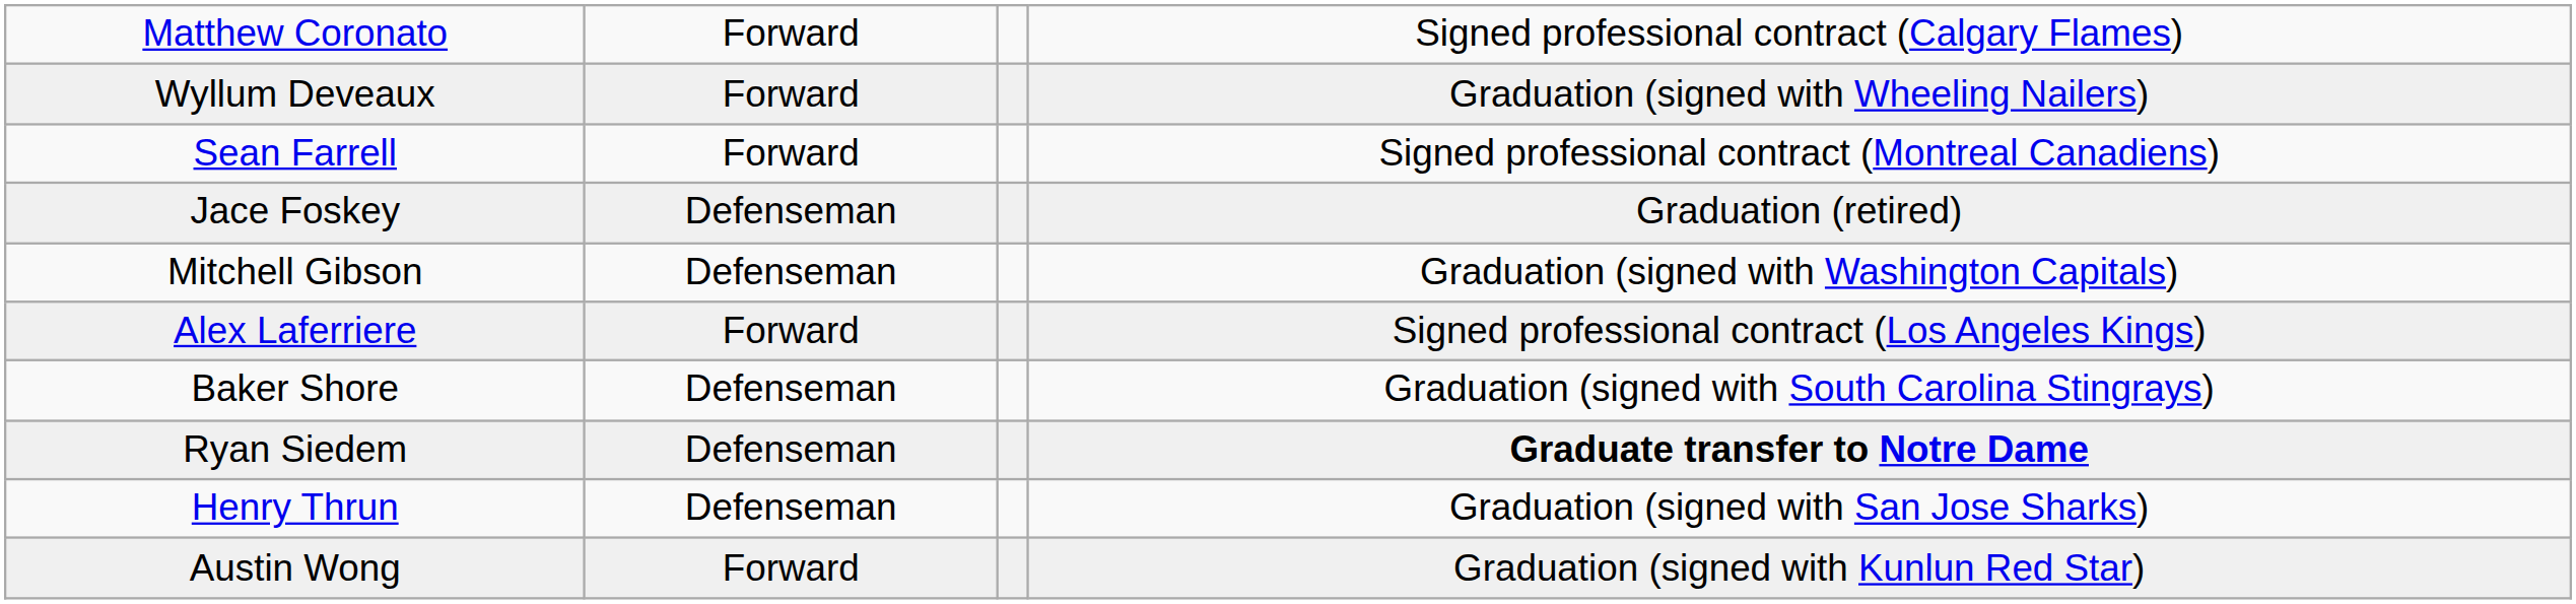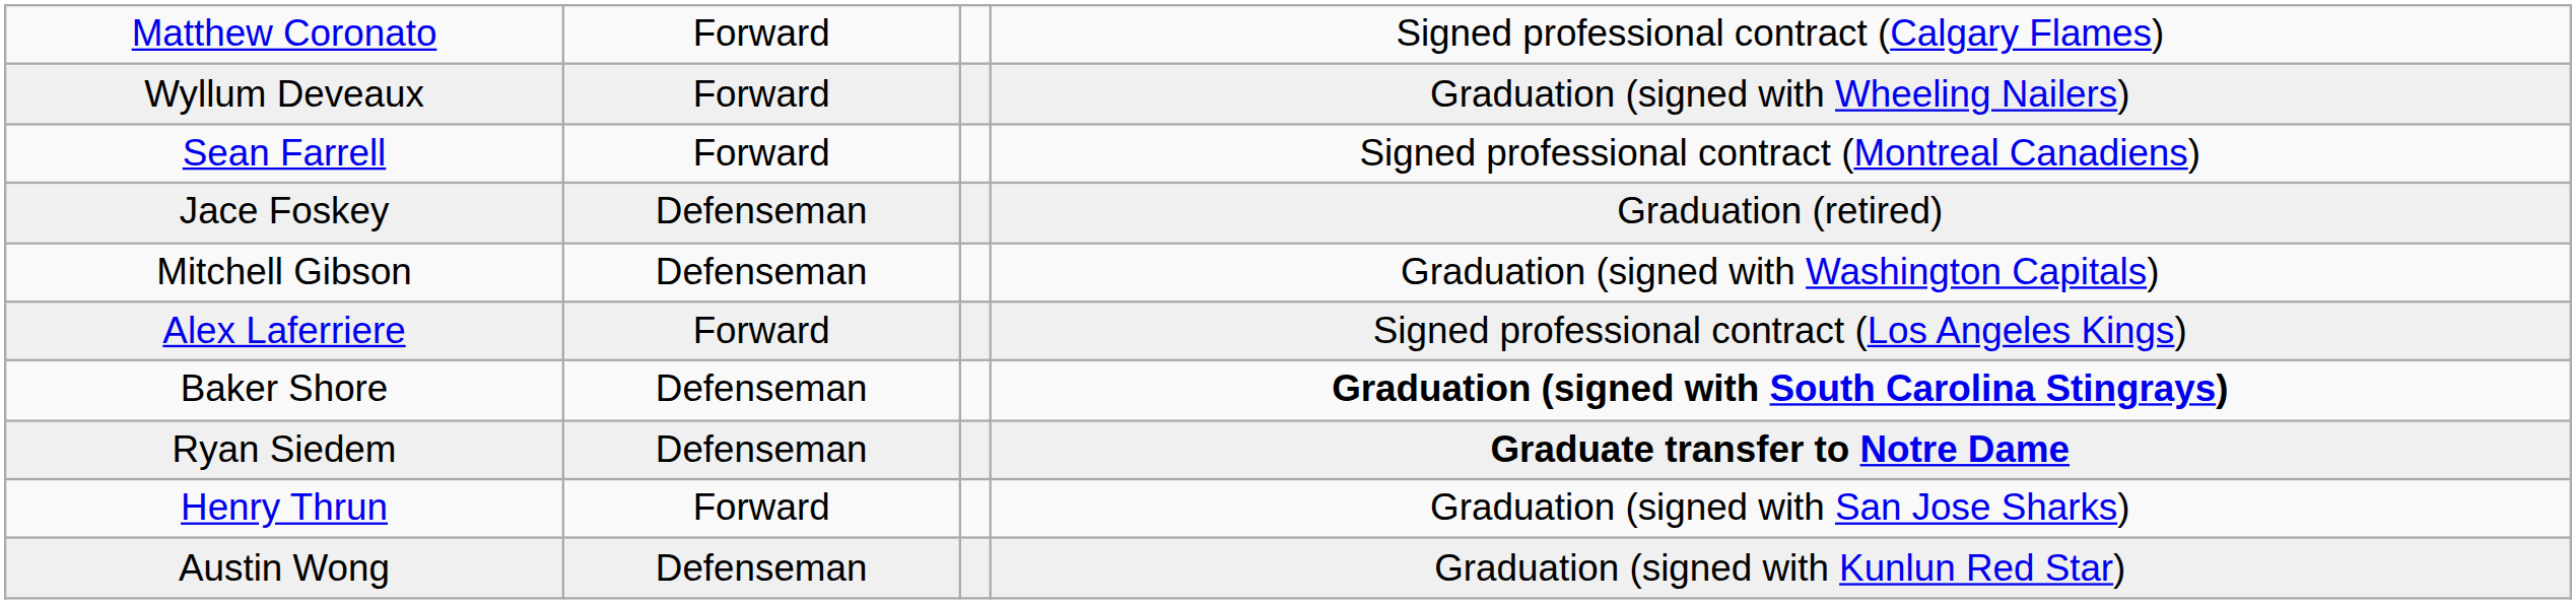Baker Shore | column 4: normal -> bold
Henry Thrun | column 2: Defenseman -> Forward
Austin Wong | column 2: Forward -> Defenseman
